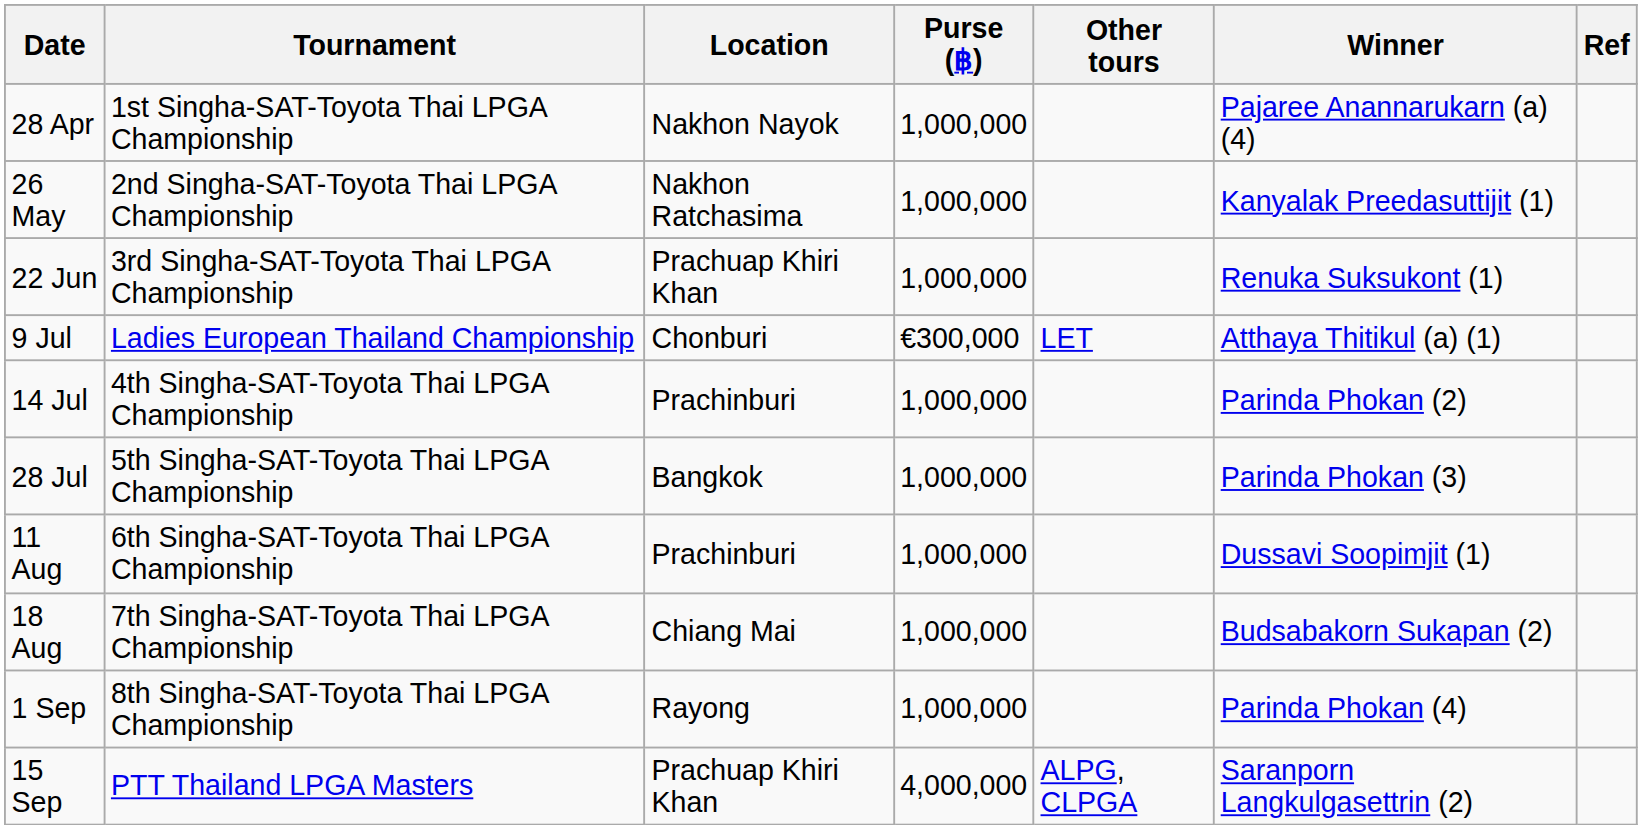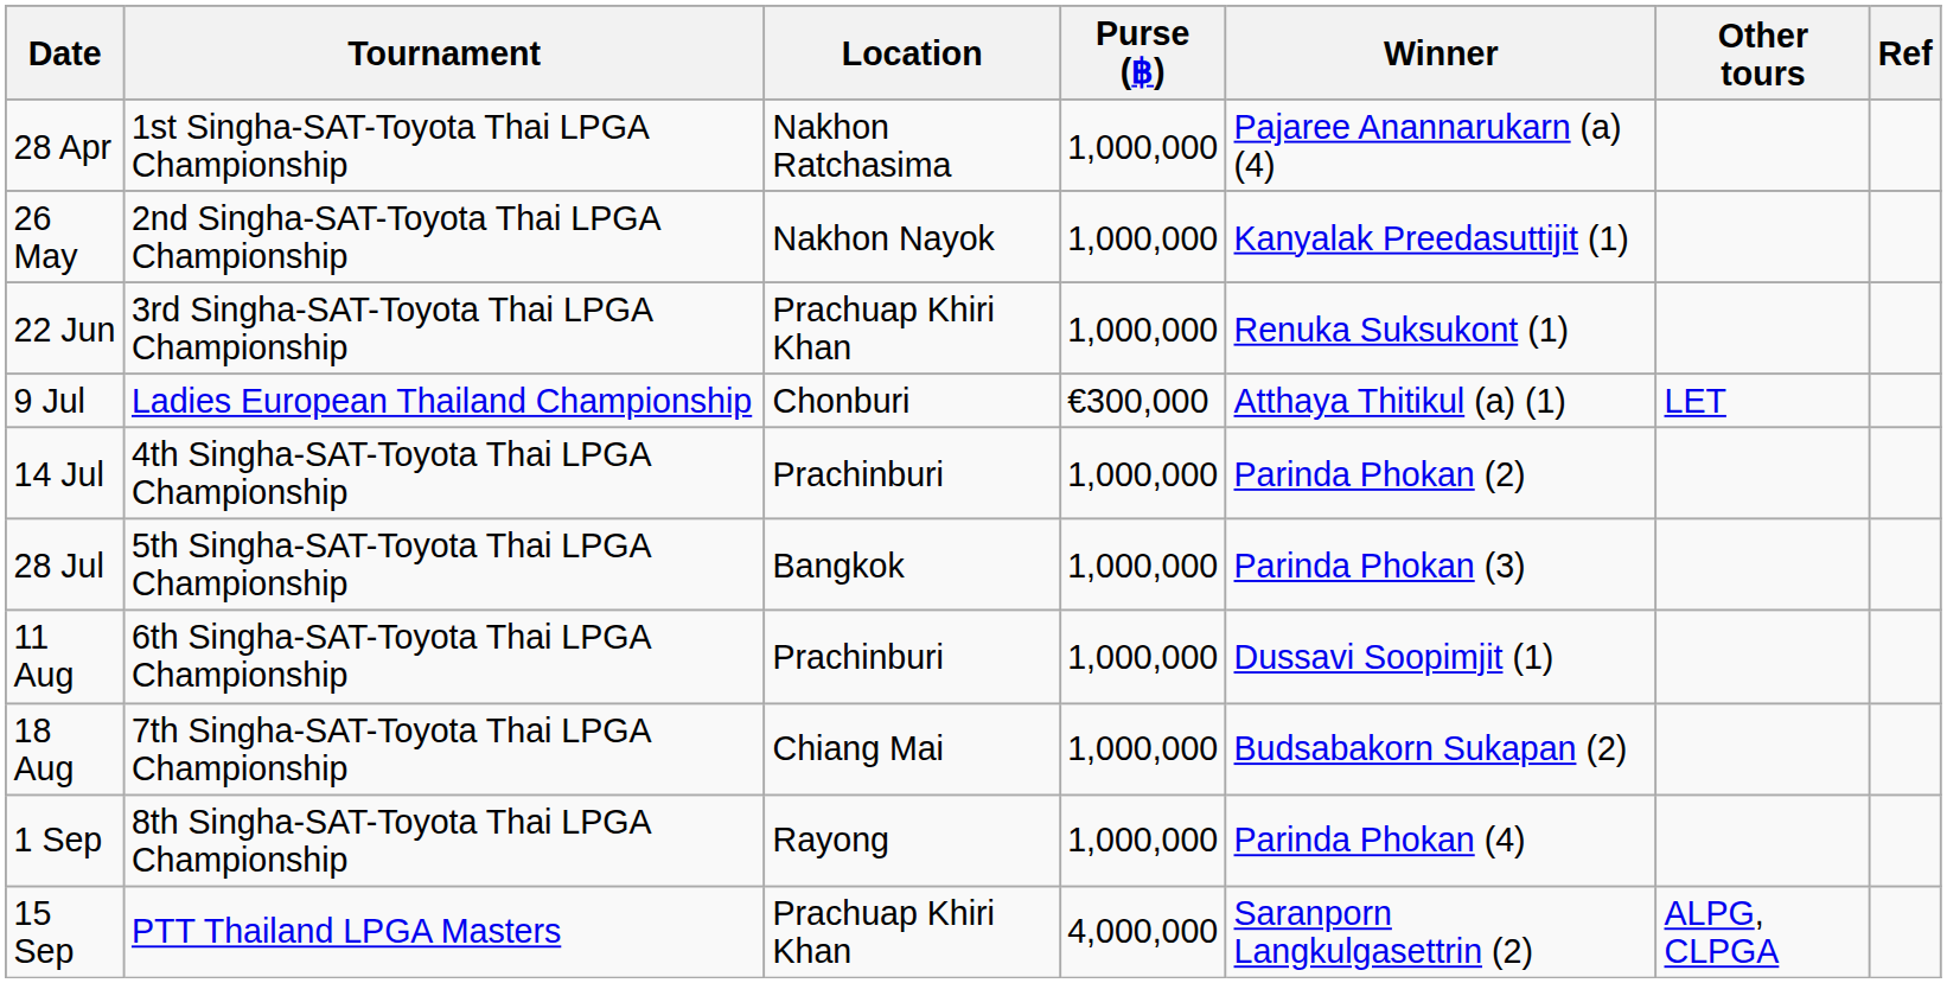columns swapped: Winner <-> Other tours
28 Apr | Location: Nakhon Nayok -> Nakhon Ratchasima
26 May | Location: Nakhon Ratchasima -> Nakhon Nayok
